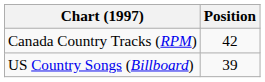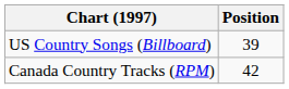rows swapped: Canada Country Tracks (RPM) <-> US Country Songs (Billboard)
